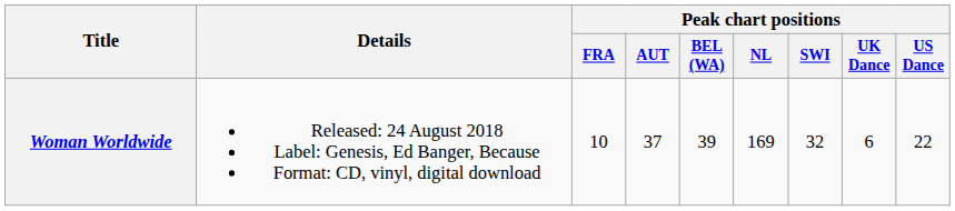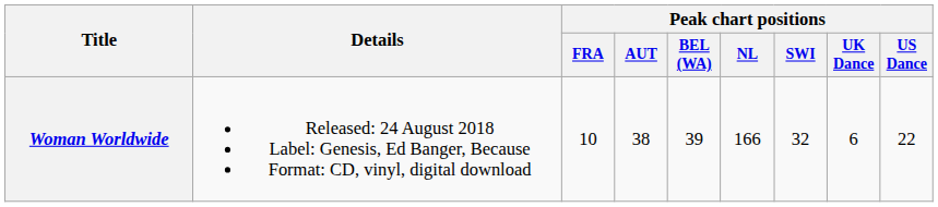Woman Worldwide | Peak chart positions / AUT: 37 -> 38
Woman Worldwide | Peak chart positions / NL: 169 -> 166
